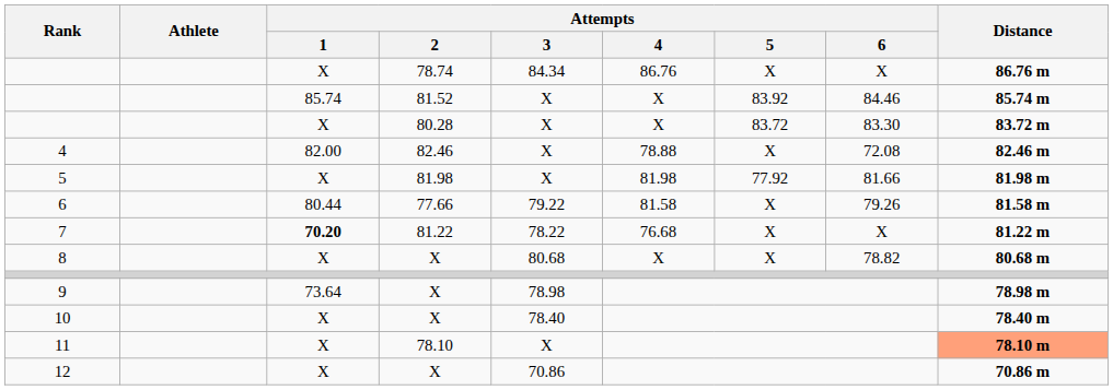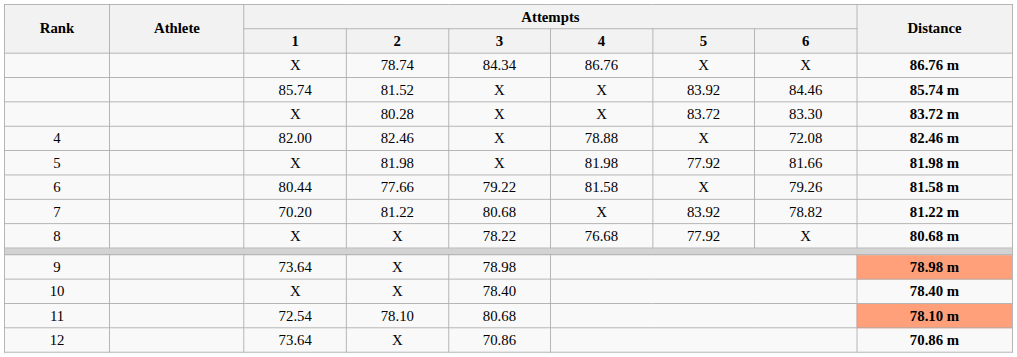7 | Attempts / 1: bold -> normal
7 | Attempts / 3: 78.22 -> 80.68
7 | Attempts / 4: 76.68 -> X
7 | Attempts / 5: X -> 83.92
7 | Attempts / 6: X -> 78.82
8 | Attempts / 3: 80.68 -> 78.22
8 | Attempts / 4: X -> 76.68
8 | Attempts / 5: X -> 77.92
8 | Attempts / 6: 78.82 -> X
9 | Distance: no background -> lightsalmon background
11 | Attempts / 1: X -> 72.54
11 | Attempts / 3: X -> 80.68
12 | Attempts / 1: X -> 73.64
